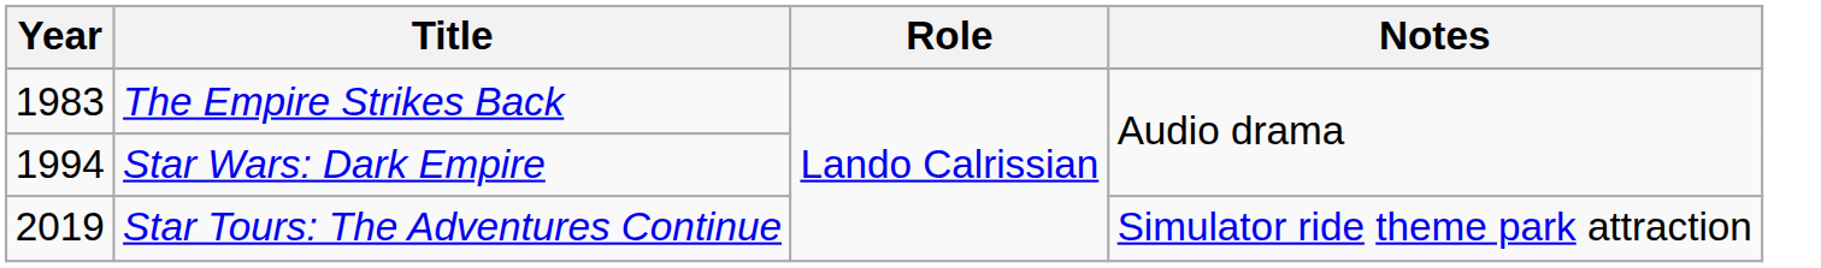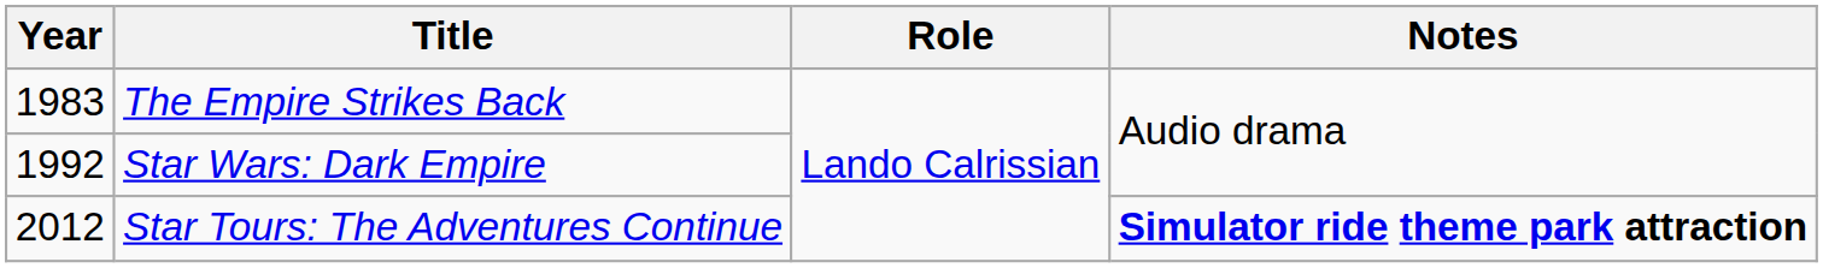Star Wars: Dark Empire | Year: 1994 -> 1992
Star Tours: The Adventures Continue | Year: 2019 -> 2012
Star Tours: The Adventures Continue | Notes: normal -> bold
